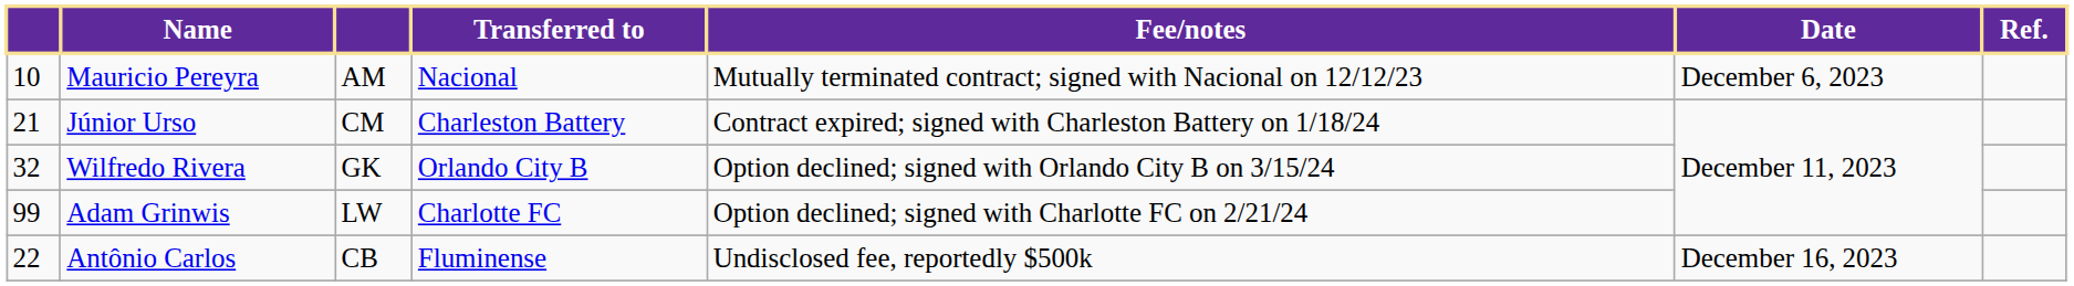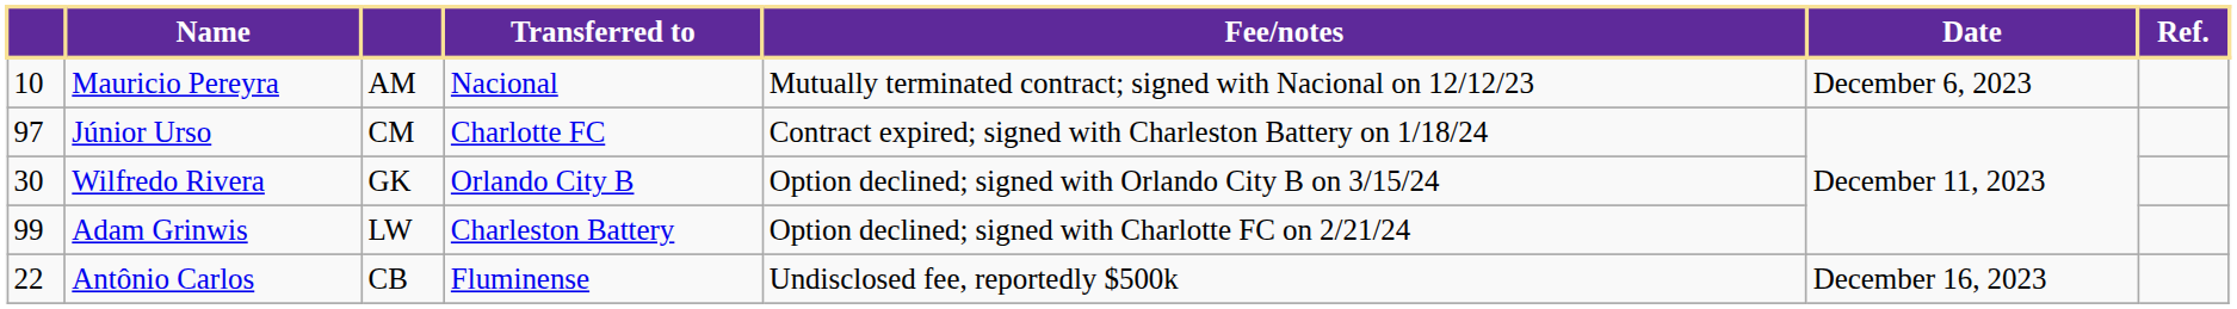Júnior Urso | column 1: 21 -> 97
Júnior Urso | Transferred to: Charleston Battery -> Charlotte FC
Wilfredo Rivera | column 1: 32 -> 30
Adam Grinwis | Transferred to: Charlotte FC -> Charleston Battery
